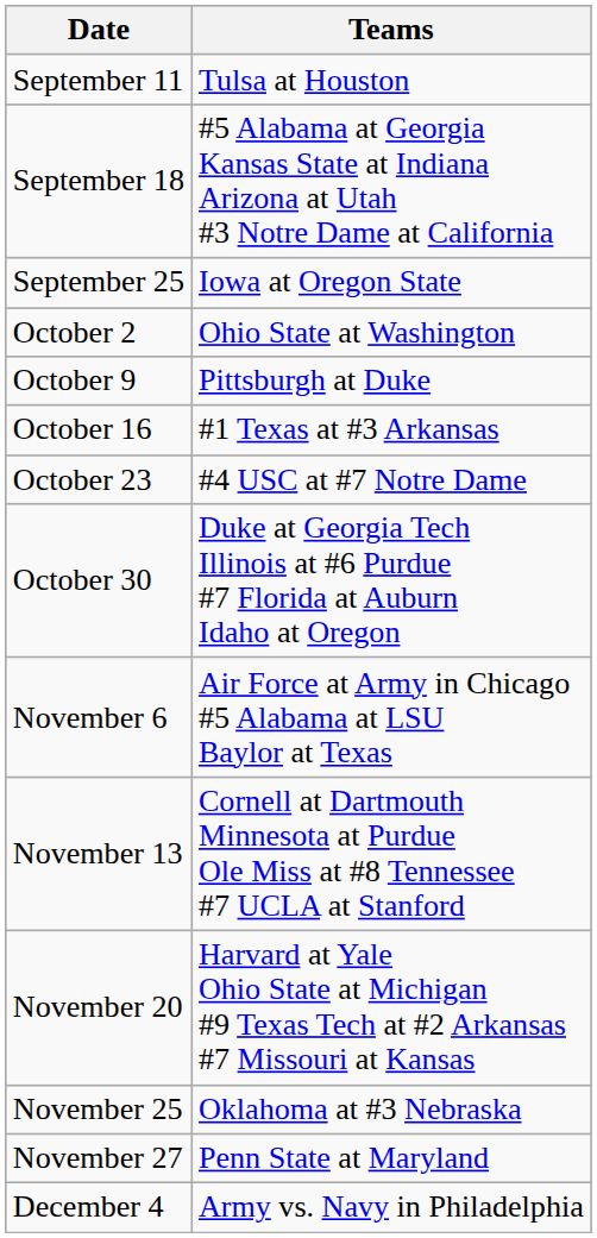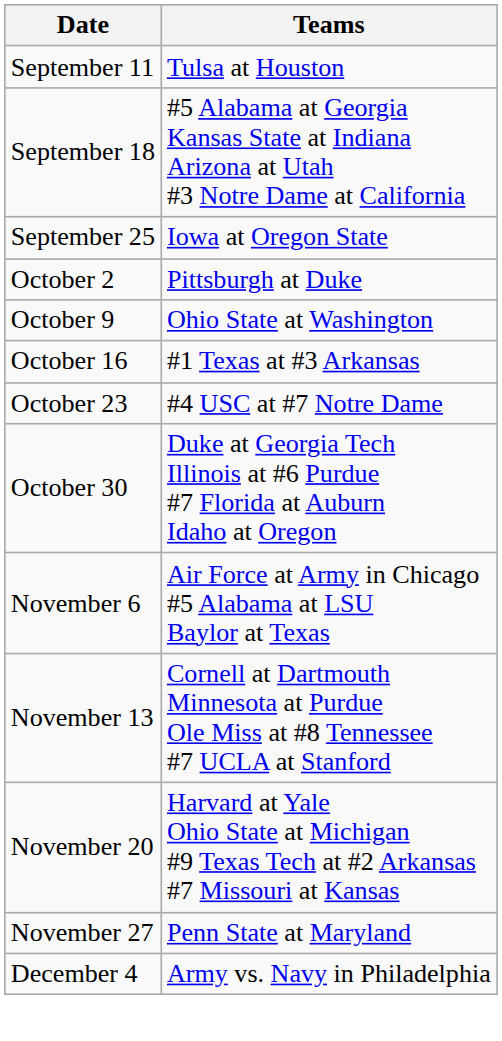October 2 | Teams: Ohio State at Washington -> Pittsburgh at Duke
October 9 | Teams: Pittsburgh at Duke -> Ohio State at Washington
- row: November 25 | Oklahoma at #3 Nebraska
